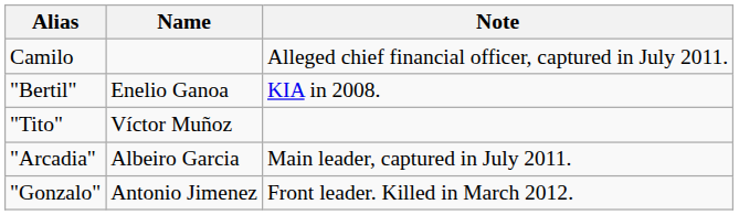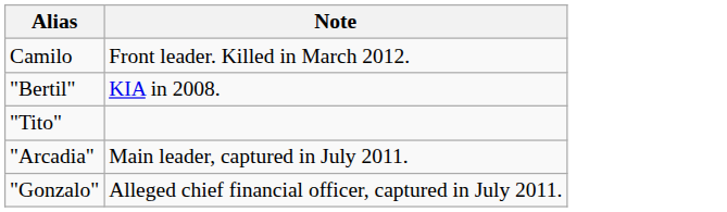- column: Name | Enelio Ganoa | Víctor Muñoz | Albeiro Garcia | Antonio Jimenez
Camilo | Note: Alleged chief financial officer, captured in July 2011. -> Front leader. Killed in March 2012.
"Gonzalo" | Note: Front leader. Killed in March 2012. -> Alleged chief financial officer, captured in July 2011.
